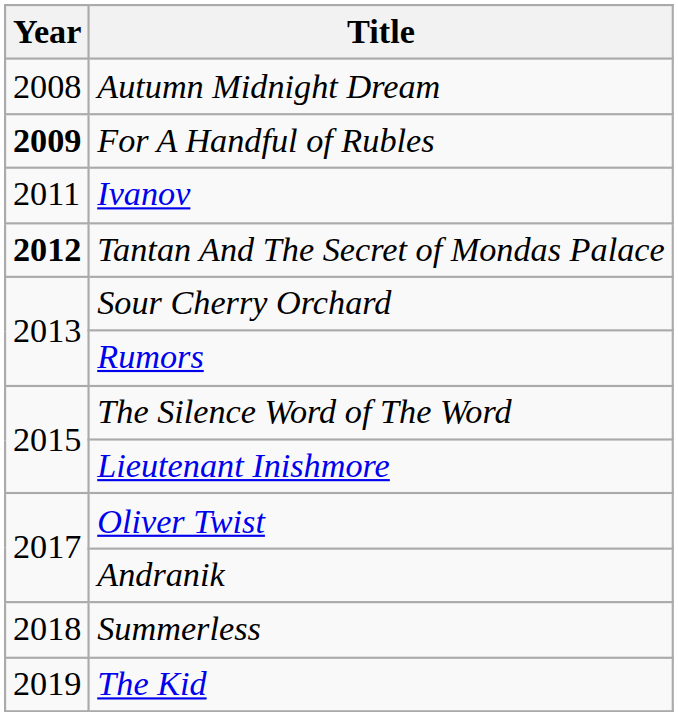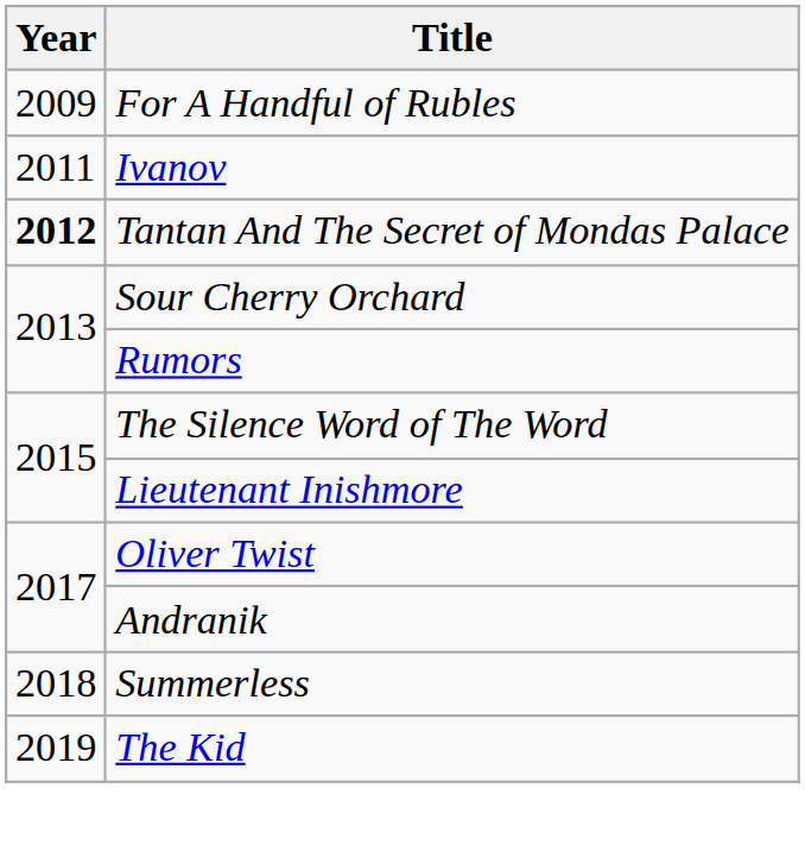- row: 2008 | Autumn Midnight Dream
For A Handful of Rubles | Year: bold -> normal
